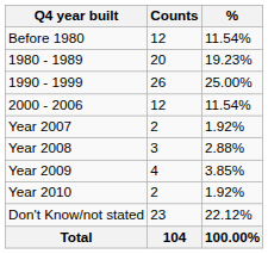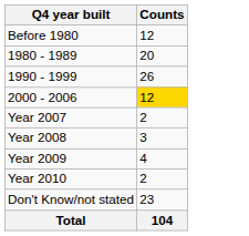- column: % | 11.54% | 19.23% | 25.00% | 11.54% | 1.92% | 2.88% | 3.85% | 1.92% | 22.12% | 100.00%
2000 - 2006 | Counts: no background -> gold background
